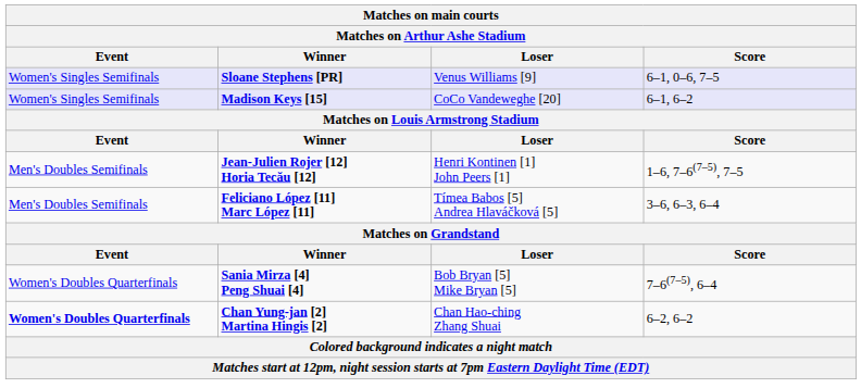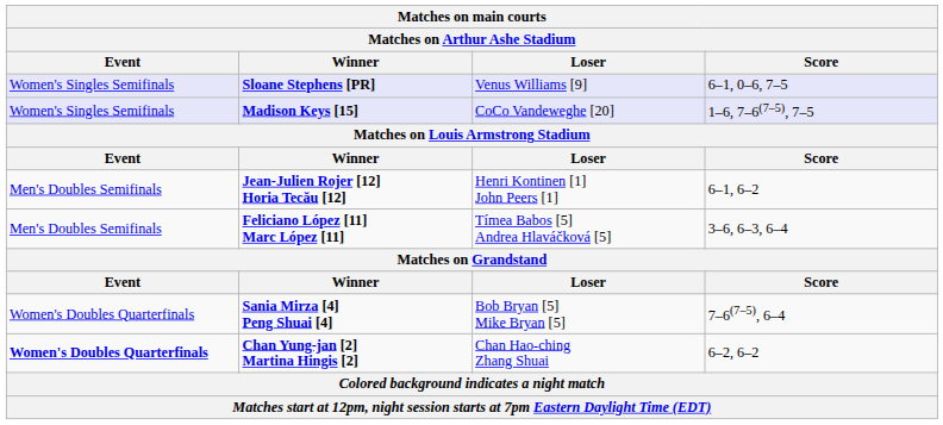Madison Keys [15] | Matches on main courts / Score: 6–1, 6–2 -> 1–6, 7–6(7–5), 7–5
Jean-Julien Rojer [12] Horia Tecău [12] | Matches on main courts / Score: 1–6, 7–6(7–5), 7–5 -> 6–1, 6–2
